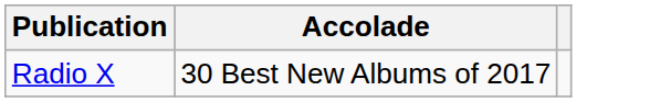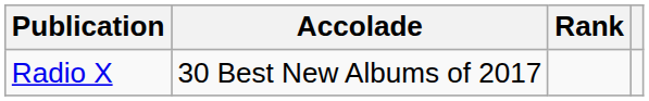+ column: Rank
